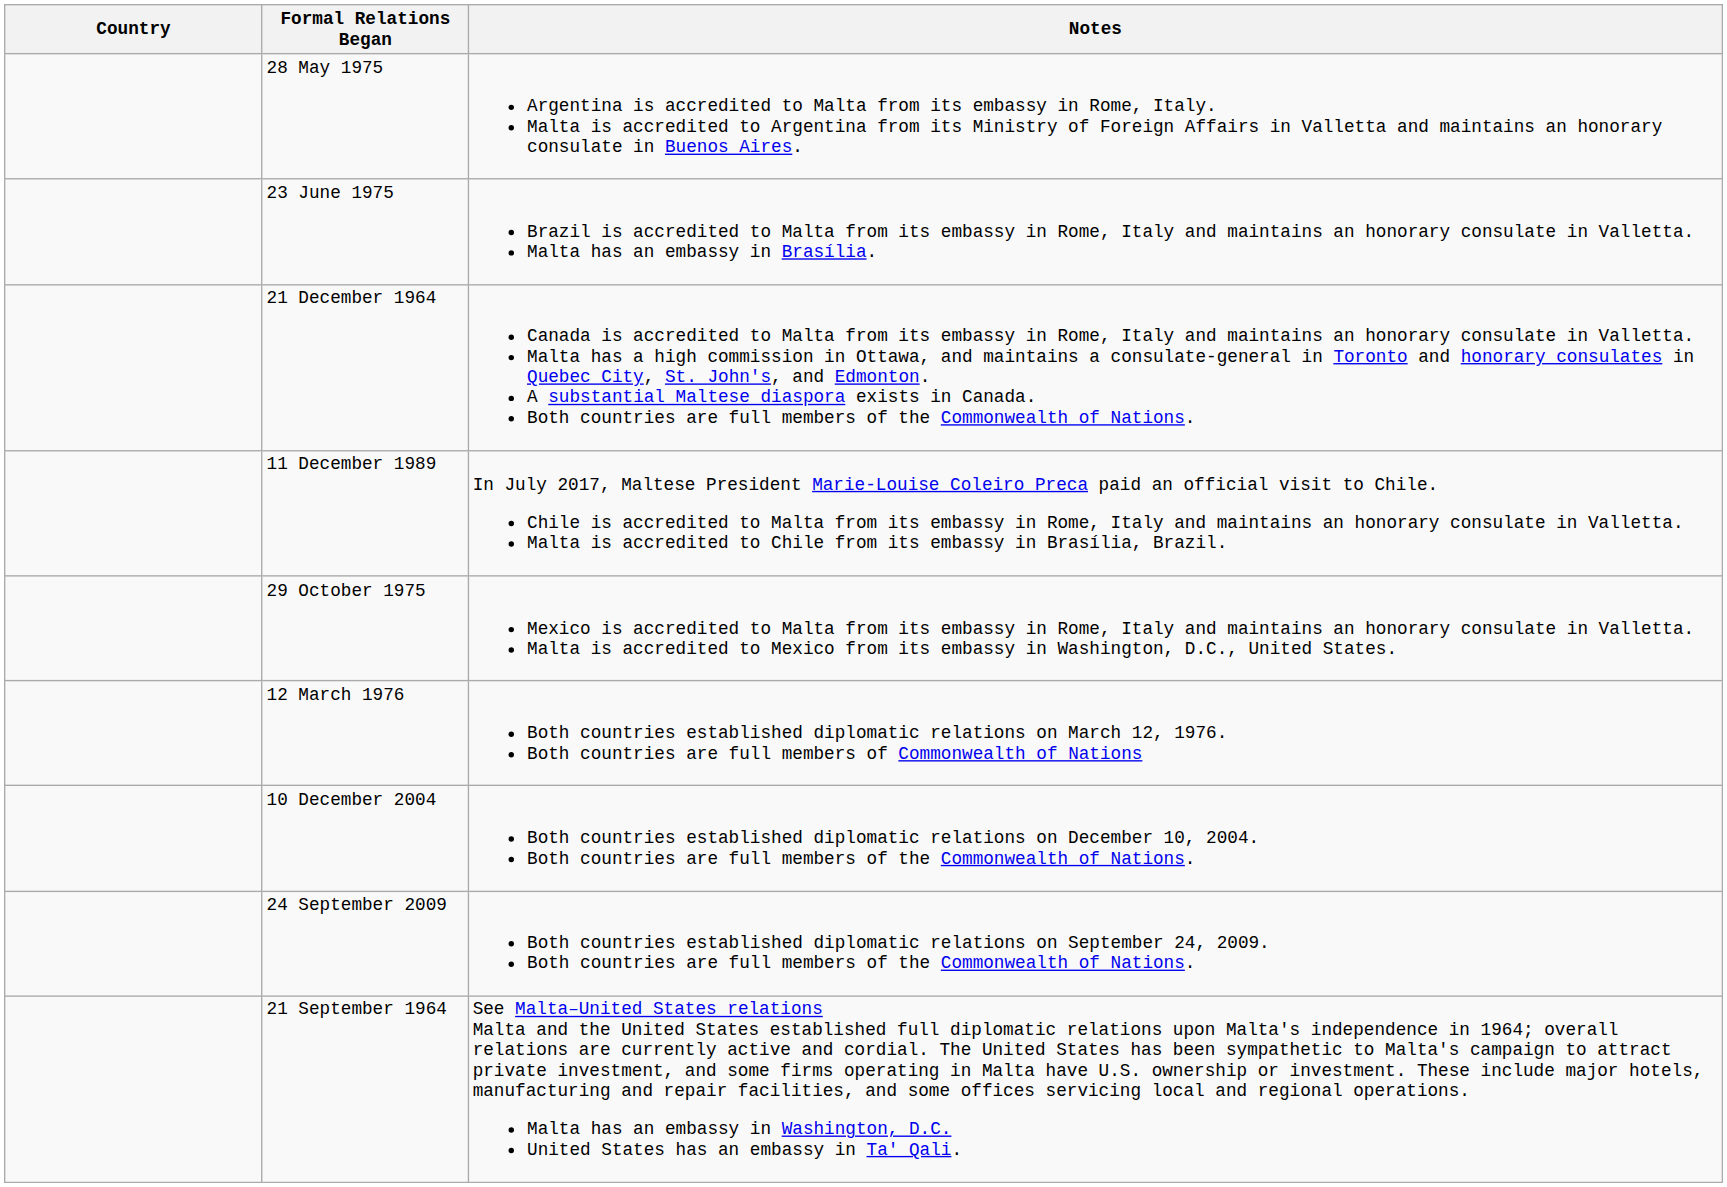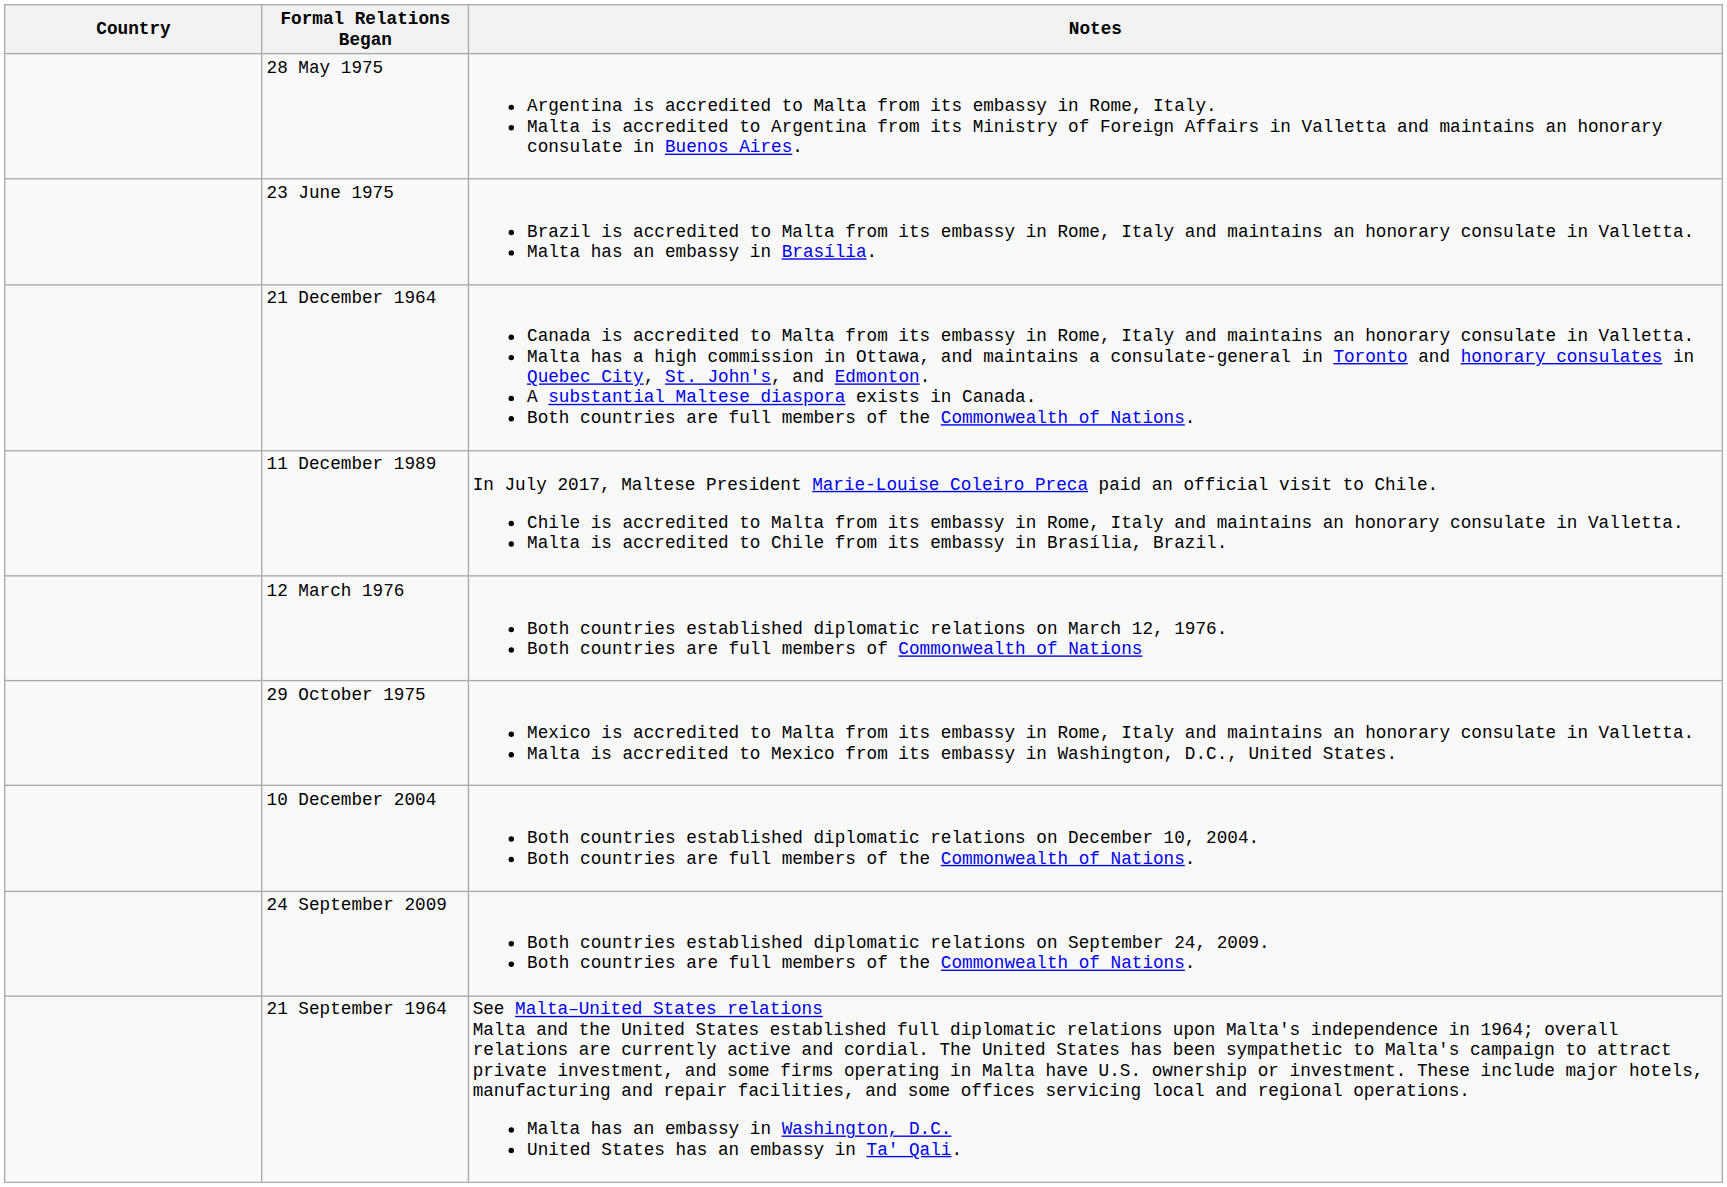rows swapped: 12 March 1976 <-> 29 October 1975
